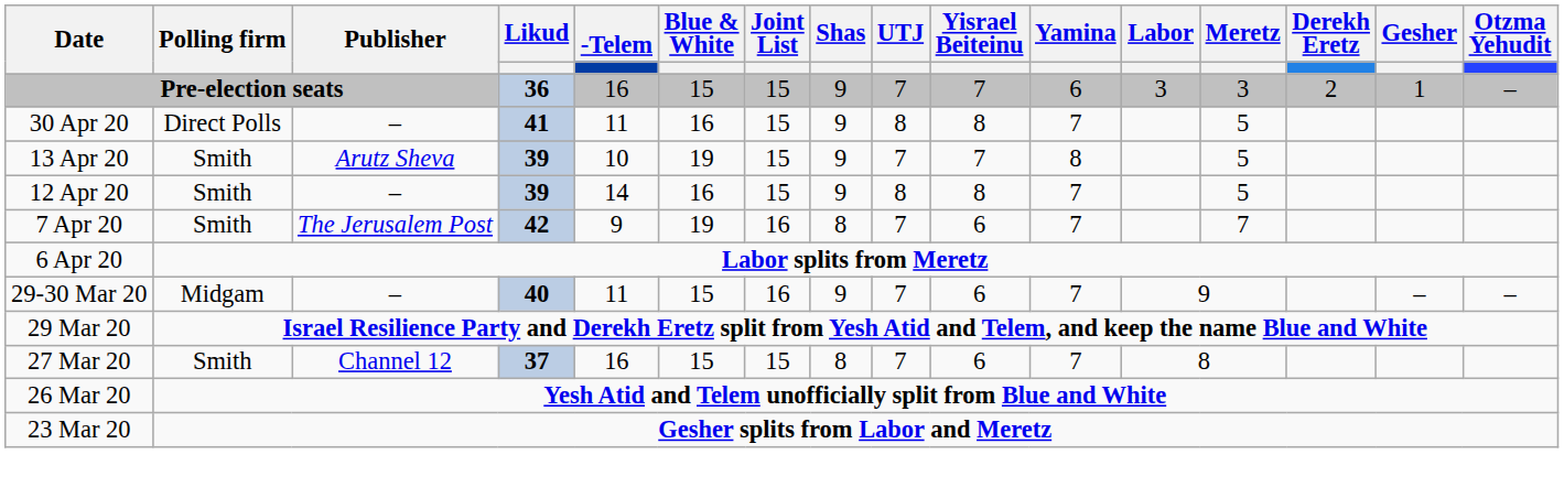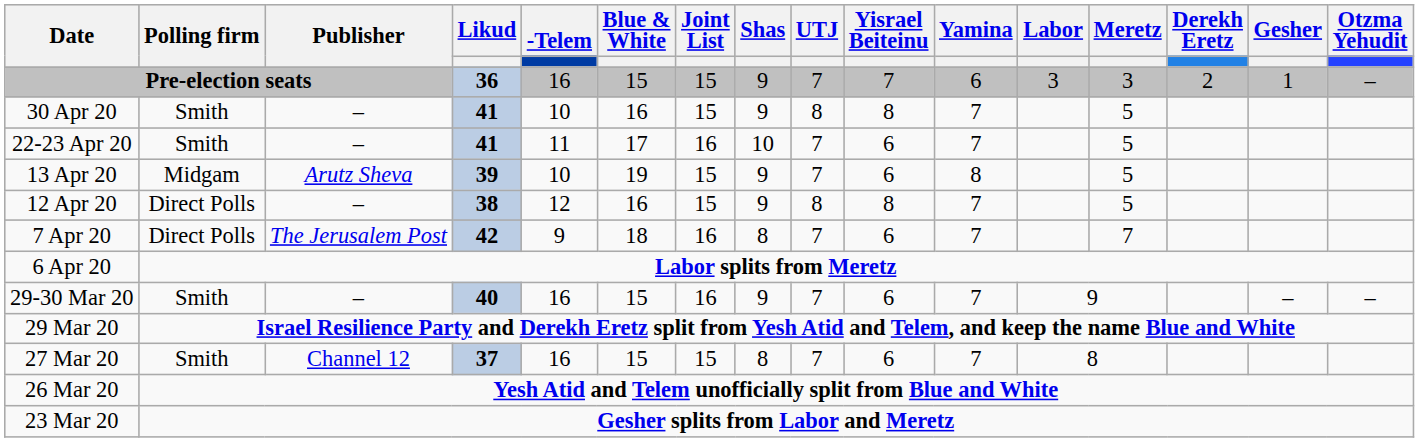30 Apr 20 | Polling firm: Direct Polls -> Smith
30 Apr 20 | -Telem: 11 -> 10
+ row: 22-23 Apr 20 | Smith | – | 41 | 11 | 17 | 16 | 10 | 7 | 6 | 7 | 5
13 Apr 20 | Polling firm: Smith -> Midgam
13 Apr 20 | Yisrael Beiteinu: 7 -> 6
12 Apr 20 | Polling firm: Smith -> Direct Polls
12 Apr 20 | Likud: 39 -> 38
12 Apr 20 | -Telem: 14 -> 12
7 Apr 20 | Polling firm: Smith -> Direct Polls
7 Apr 20 | Blue & White: 19 -> 18
29-30 Mar 20 | Polling firm: Midgam -> Smith
29-30 Mar 20 | -Telem: 11 -> 16
